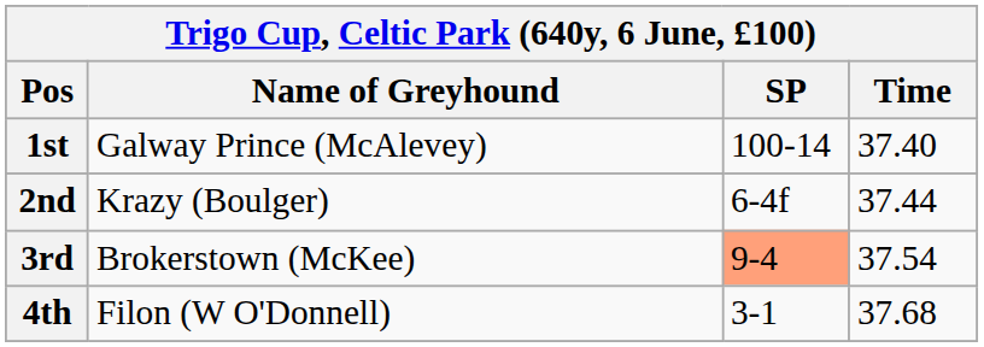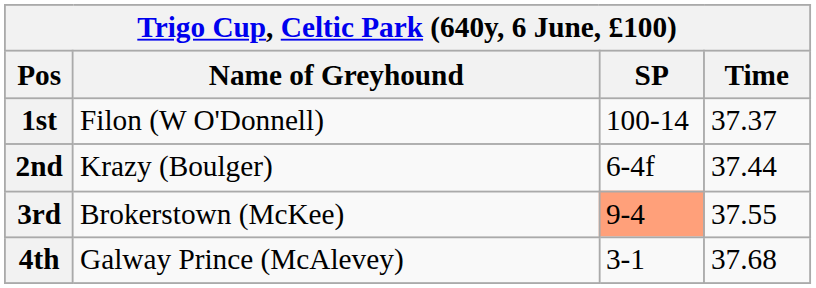1st | Name of Greyhound: Galway Prince (McAlevey) -> Filon (W O'Donnell)
1st | Time: 37.40 -> 37.37
3rd | Time: 37.54 -> 37.55
4th | Name of Greyhound: Filon (W O'Donnell) -> Galway Prince (McAlevey)
